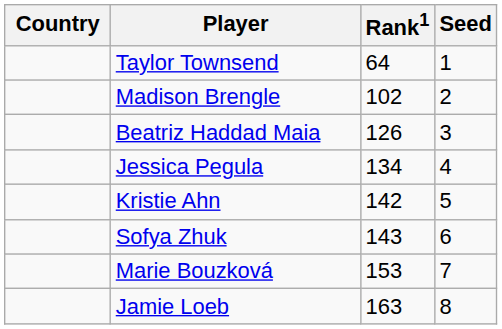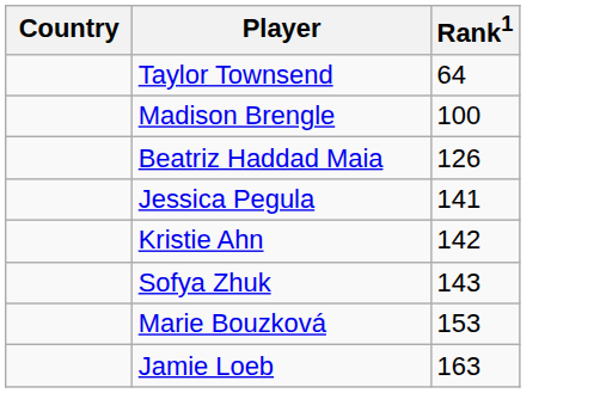- column: Seed | 1 | 2 | 3 | 4 | 5 | 6 | 7 | 8
Madison Brengle | Rank1: 102 -> 100
Jessica Pegula | Rank1: 134 -> 141
